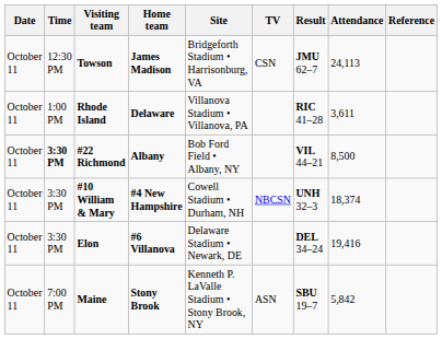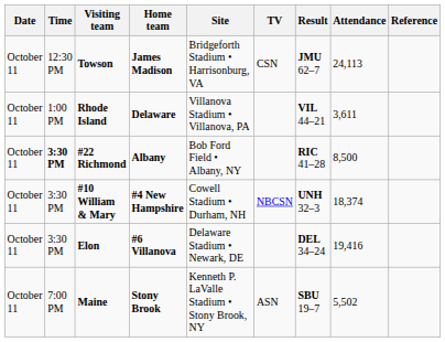Rhode Island | Result: RIC 41–28 -> VIL 44–21
#22 Richmond | Result: VIL 44–21 -> RIC 41–28
Maine | Attendance: 5,842 -> 5,502
